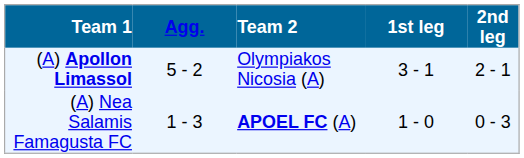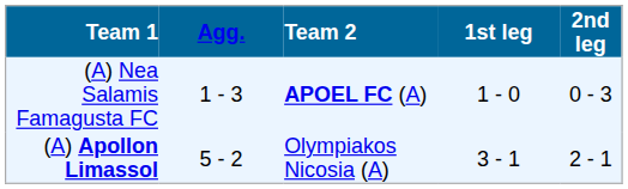rows swapped: (A) Apollon Limassol <-> (A) Nea Salamis Famagusta FC
